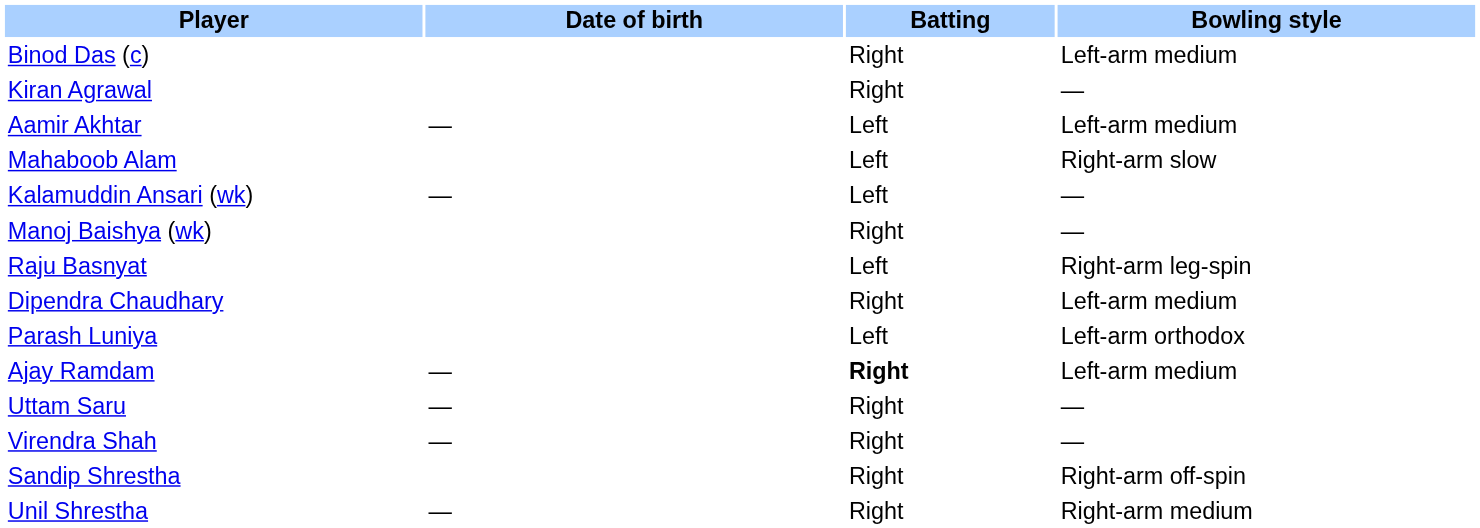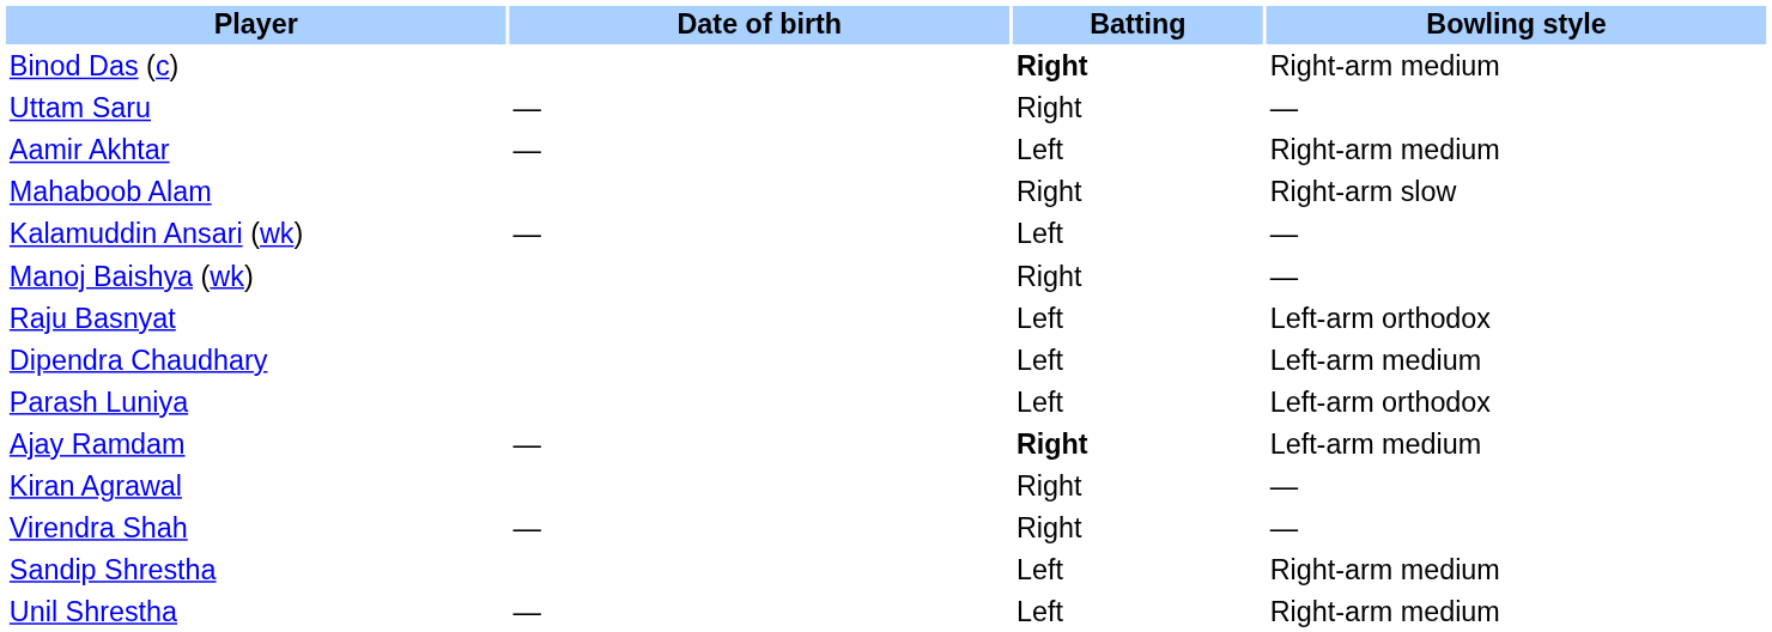Binod Das (c) | Batting: normal -> bold
Binod Das (c) | Bowling style: Left-arm medium -> Right-arm medium
rows swapped: Kiran Agrawal <-> Uttam Saru
Aamir Akhtar | Bowling style: Left-arm medium -> Right-arm medium
Mahaboob Alam | Batting: Left -> Right
Raju Basnyat | Bowling style: Right-arm leg-spin -> Left-arm orthodox
Dipendra Chaudhary | Batting: Right -> Left
Sandip Shrestha | Batting: Right -> Left
Sandip Shrestha | Bowling style: Right-arm off-spin -> Right-arm medium
Unil Shrestha | Batting: Right -> Left
